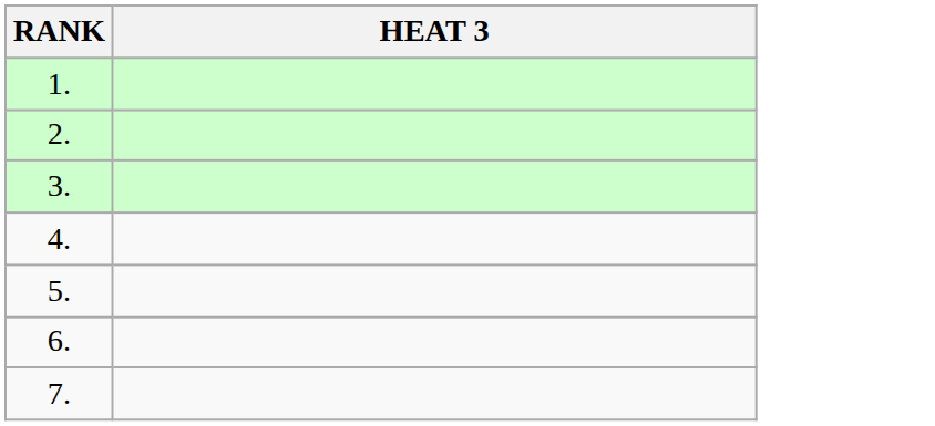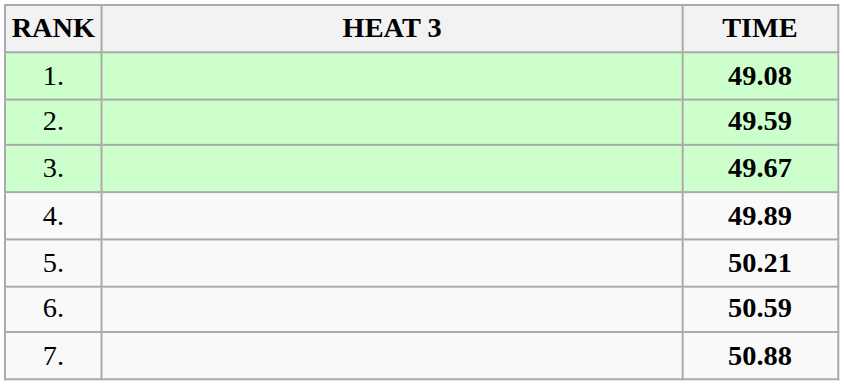+ column: TIME | 49.08 | 49.59 | 49.67 | 49.89 | 50.21 | 50.59 | 50.88
